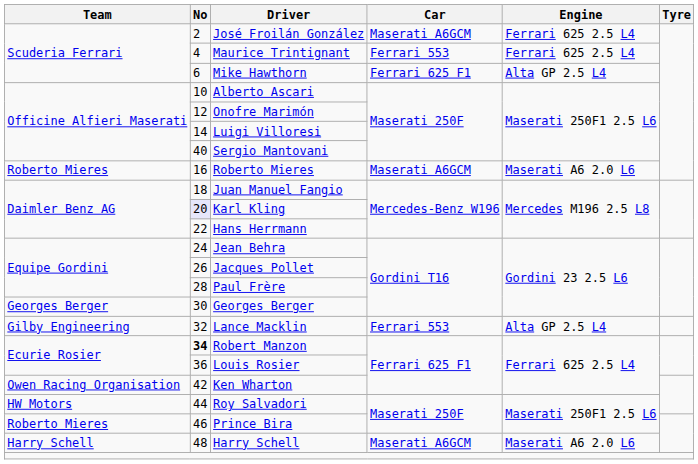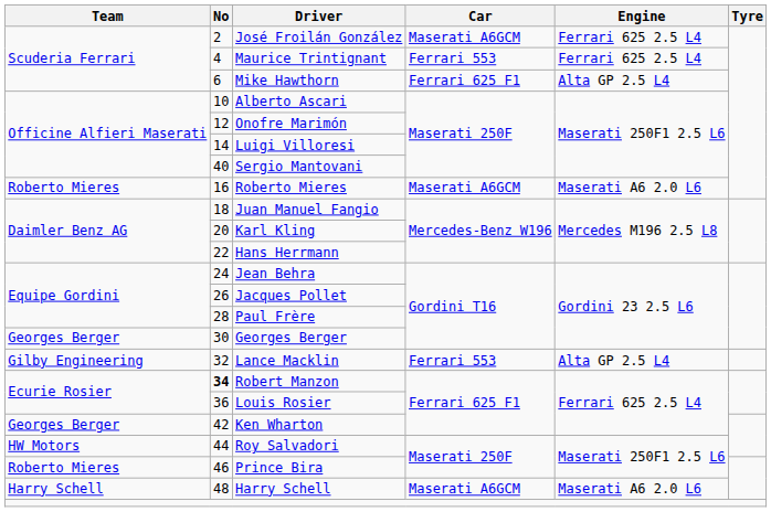Karl Kling | No: lavender background -> no background
Ken Wharton | Team: Owen Racing Organisation -> Georges Berger
